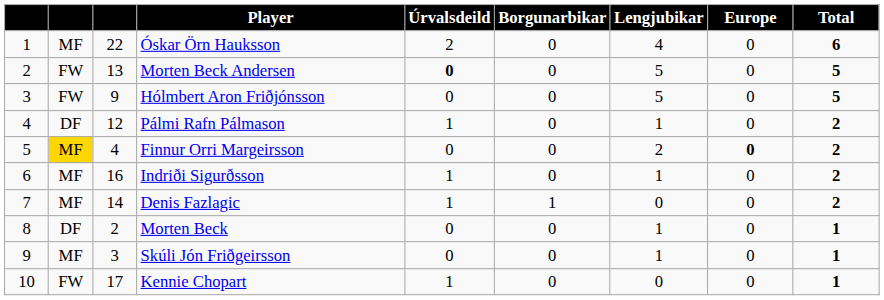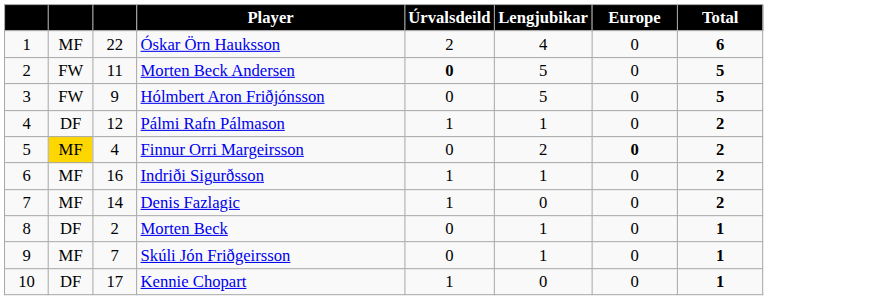- column: Borgunarbikar | 0 | 0 | 0 | 0 | 0 | 0 | 1 | 0 | 0 | 0
Morten Beck Andersen | column 3: 13 -> 11
Skúli Jón Friðgeirsson | column 3: 3 -> 7
Kennie Chopart | column 2: FW -> DF
